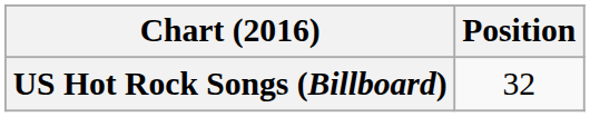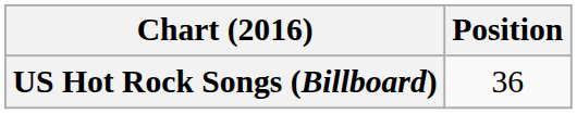US Hot Rock Songs (Billboard) | Position: 32 -> 36
